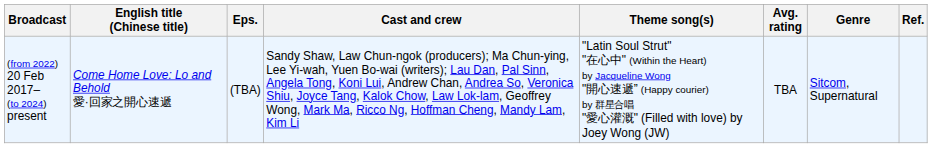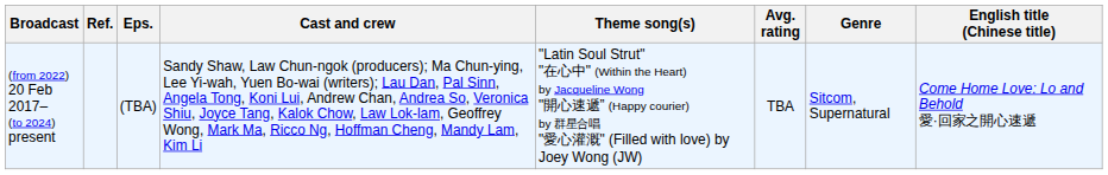columns swapped: English title (Chinese title) <-> Ref.
